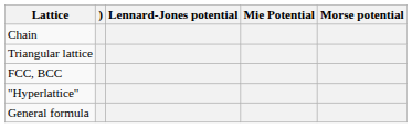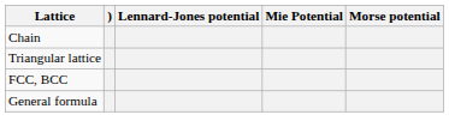- row: "Hyperlattice"
